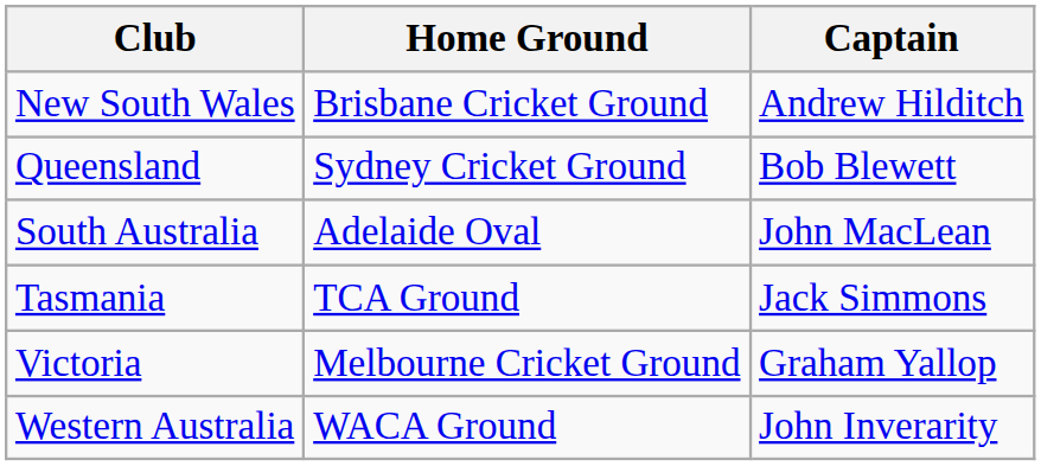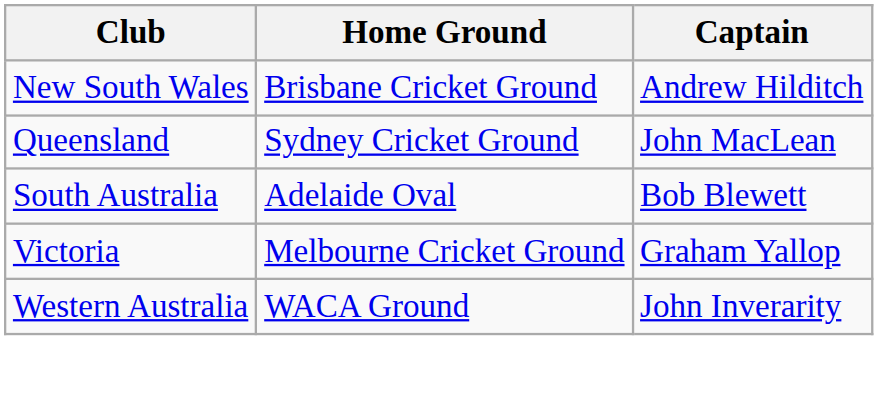Queensland | Captain: Bob Blewett -> John MacLean
South Australia | Captain: John MacLean -> Bob Blewett
- row: Tasmania | TCA Ground | Jack Simmons
